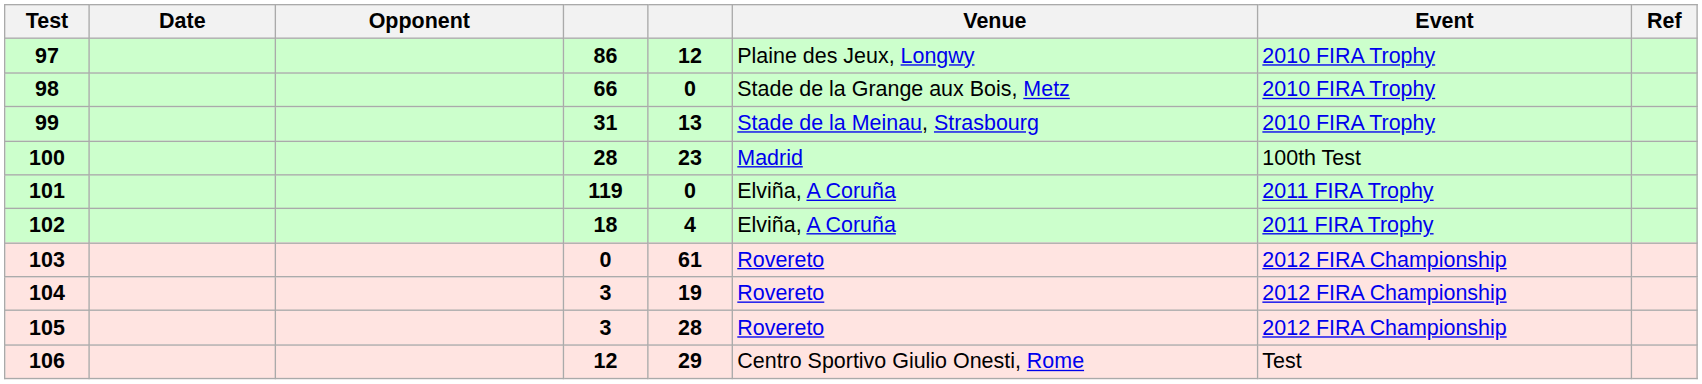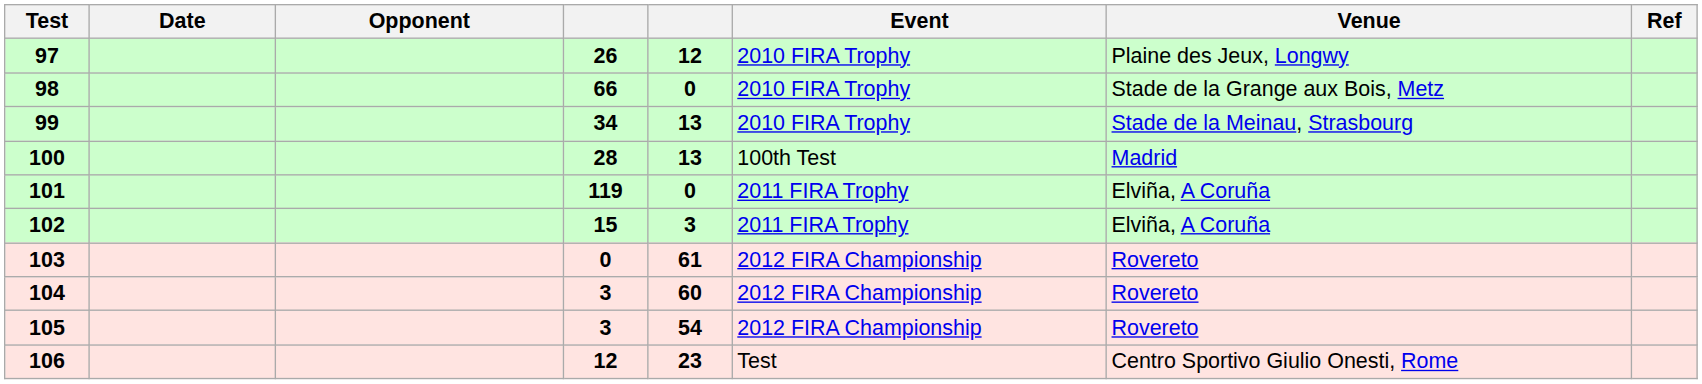columns swapped: Venue <-> Event
97 | column 4: 86 -> 26
99 | column 4: 31 -> 34
100 | column 5: 23 -> 13
102 | column 4: 18 -> 15
102 | column 5: 4 -> 3
104 | column 5: 19 -> 60
105 | column 5: 28 -> 54
106 | column 5: 29 -> 23
